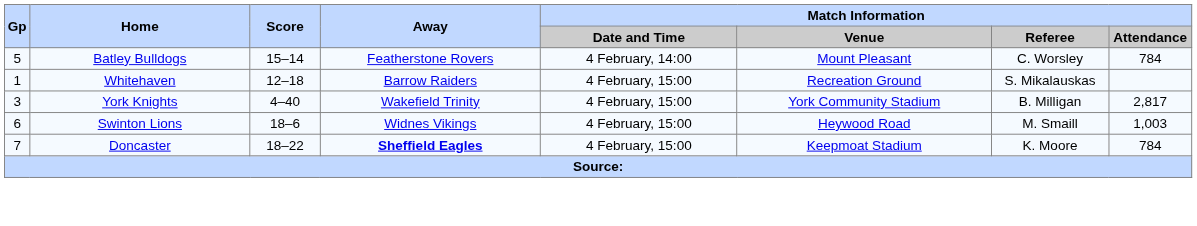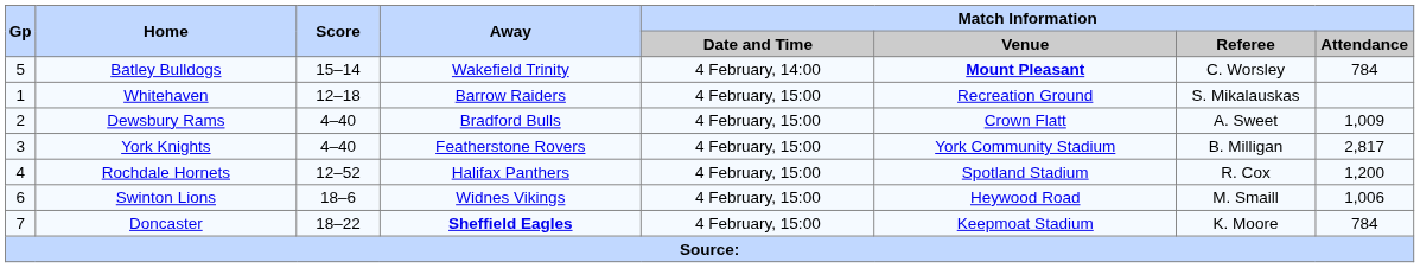Batley Bulldogs | Away: Featherstone Rovers -> Wakefield Trinity
Batley Bulldogs | Match Information / Venue: normal -> bold
+ row: 2 | Dewsbury Rams | 4–40 | Bradford Bulls | 4 February, 15:00 | Crown Flatt | A. Sweet | 1,009
York Knights | Away: Wakefield Trinity -> Featherstone Rovers
+ row: 4 | Rochdale Hornets | 12–52 | Halifax Panthers | 4 February, 15:00 | Spotland Stadium | R. Cox | 1,200
Swinton Lions | Match Information / Attendance: 1,003 -> 1,006
